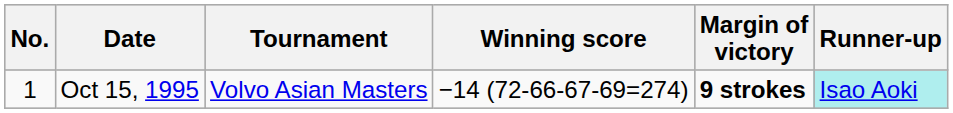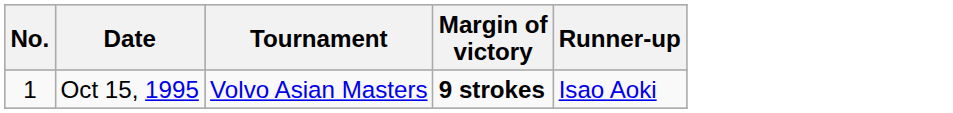- column: Winning score | −14 (72-66-67-69=274)
Oct 15, 1995 | Runner-up: paleturquoise background -> no background
